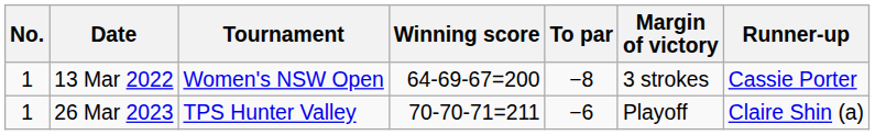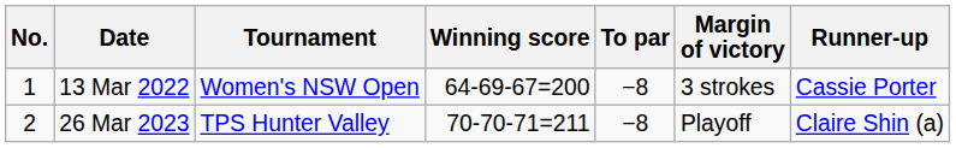26 Mar 2023 | No.: 1 -> 2
26 Mar 2023 | To par: −6 -> −8
